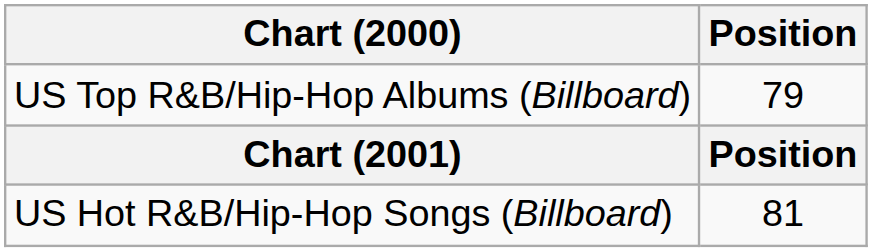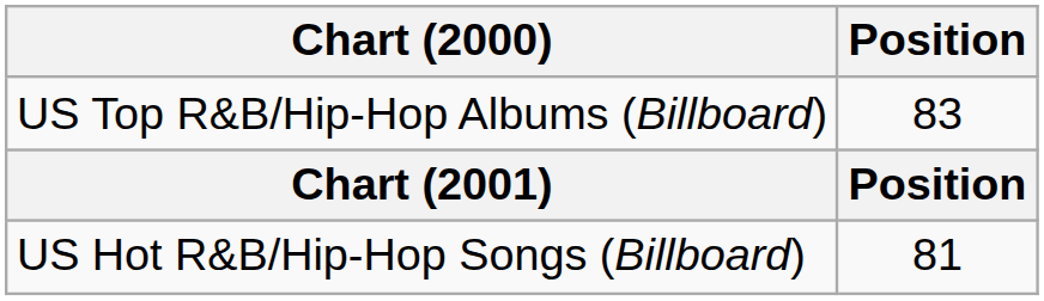US Top R&B/Hip-Hop Albums (Billboard) | Position: 79 -> 83
